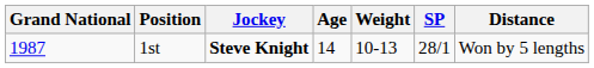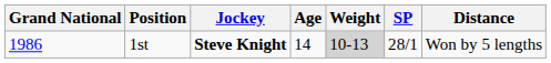1st | Grand National: 1987 -> 1986
1st | Weight: no background -> lightgrey background
